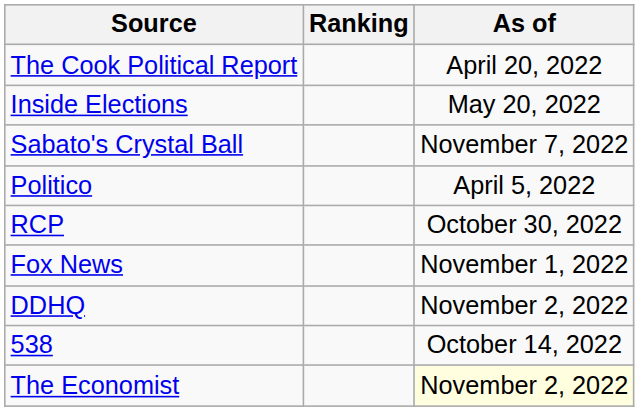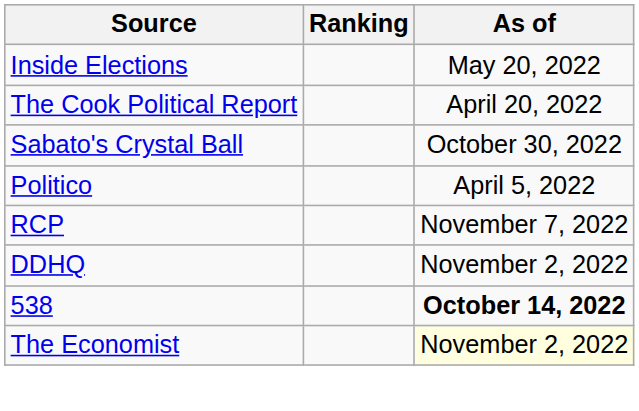rows swapped: The Cook Political Report <-> Inside Elections
Sabato's Crystal Ball | As of: November 7, 2022 -> October 30, 2022
RCP | As of: October 30, 2022 -> November 7, 2022
- row: Fox News | November 1, 2022
538 | As of: normal -> bold
